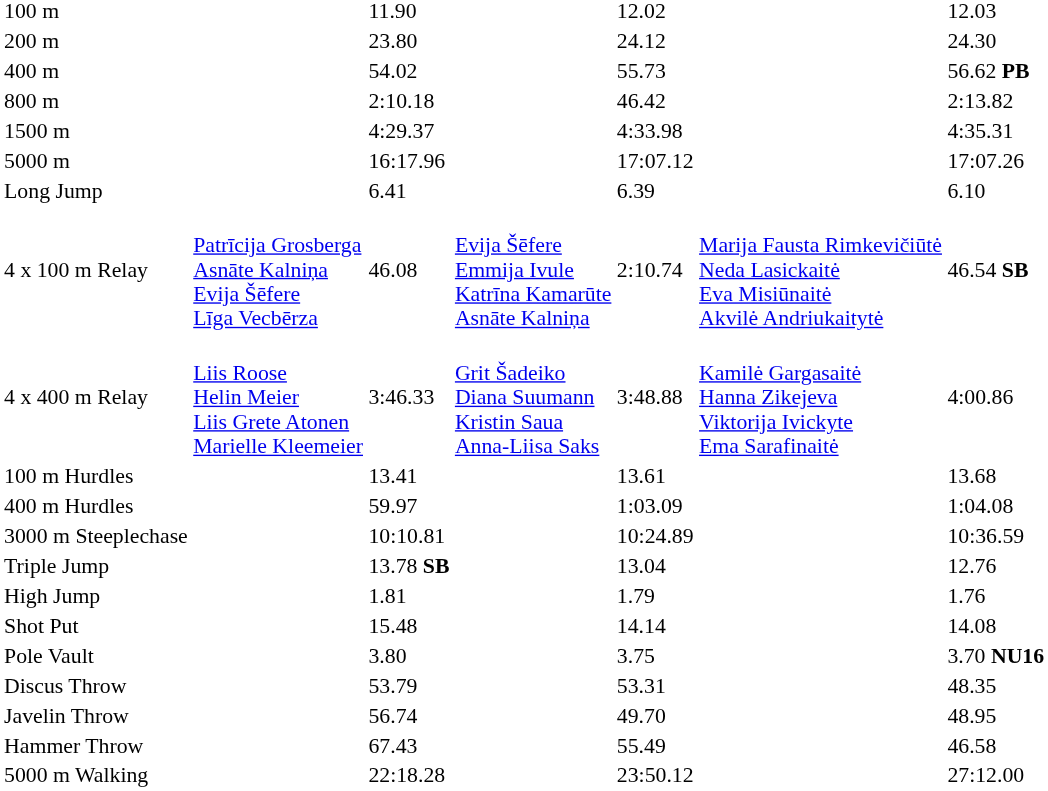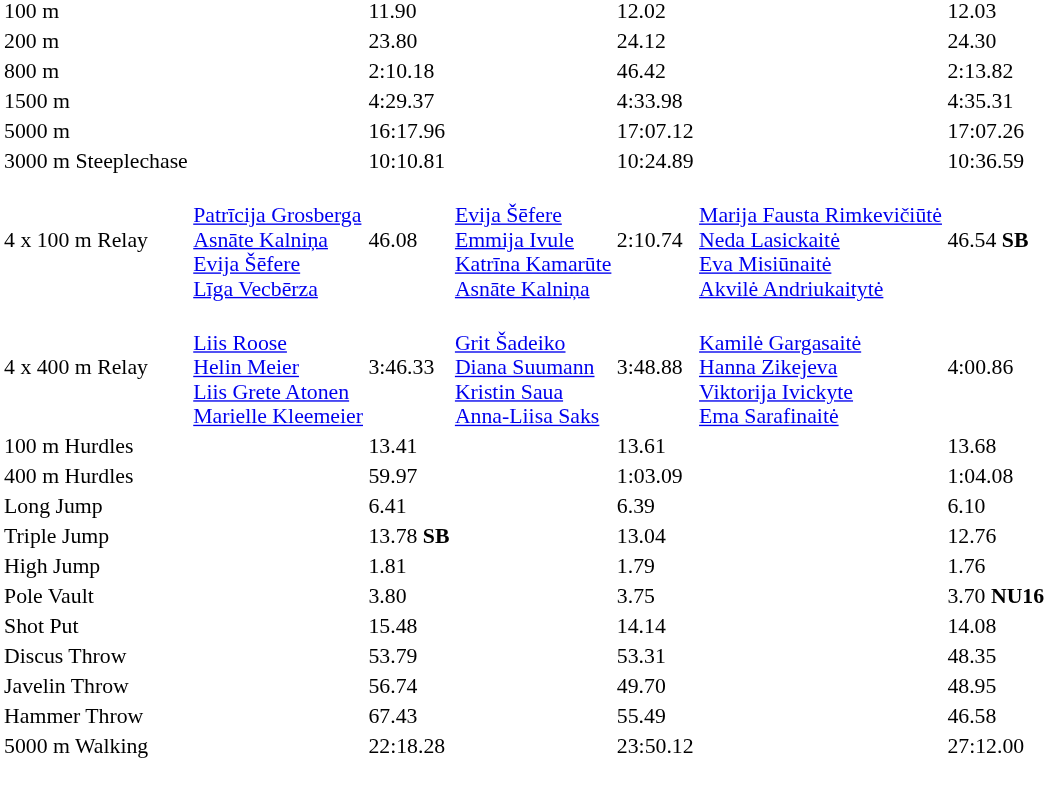- row: 400 m | 54.02 | 55.73 | 56.62 PB
rows swapped: 3000 m Steeplechase <-> Long Jump
rows swapped: Pole Vault <-> Shot Put
